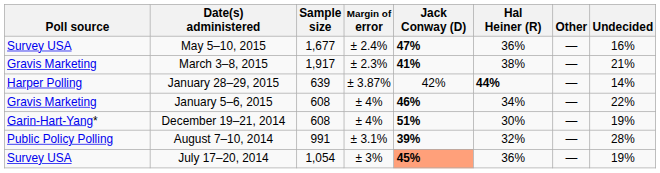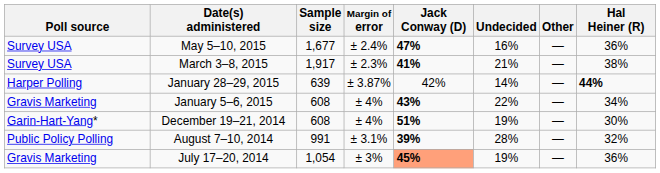columns swapped: Hal Heiner (R) <-> Undecided
March 3–8, 2015 | Poll source: Gravis Marketing -> Survey USA
January 5–6, 2015 | Jack Conway (D): 46% -> 43%
July 17–20, 2014 | Poll source: Survey USA -> Gravis Marketing
